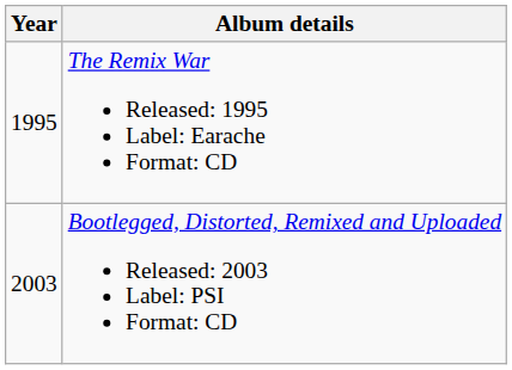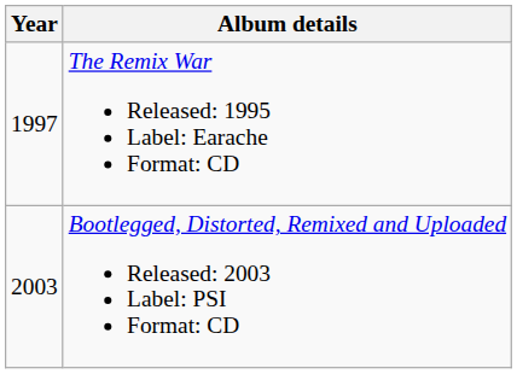The Remix War Released: 1995 Label: Earache Format: CD | Year: 1995 -> 1997
